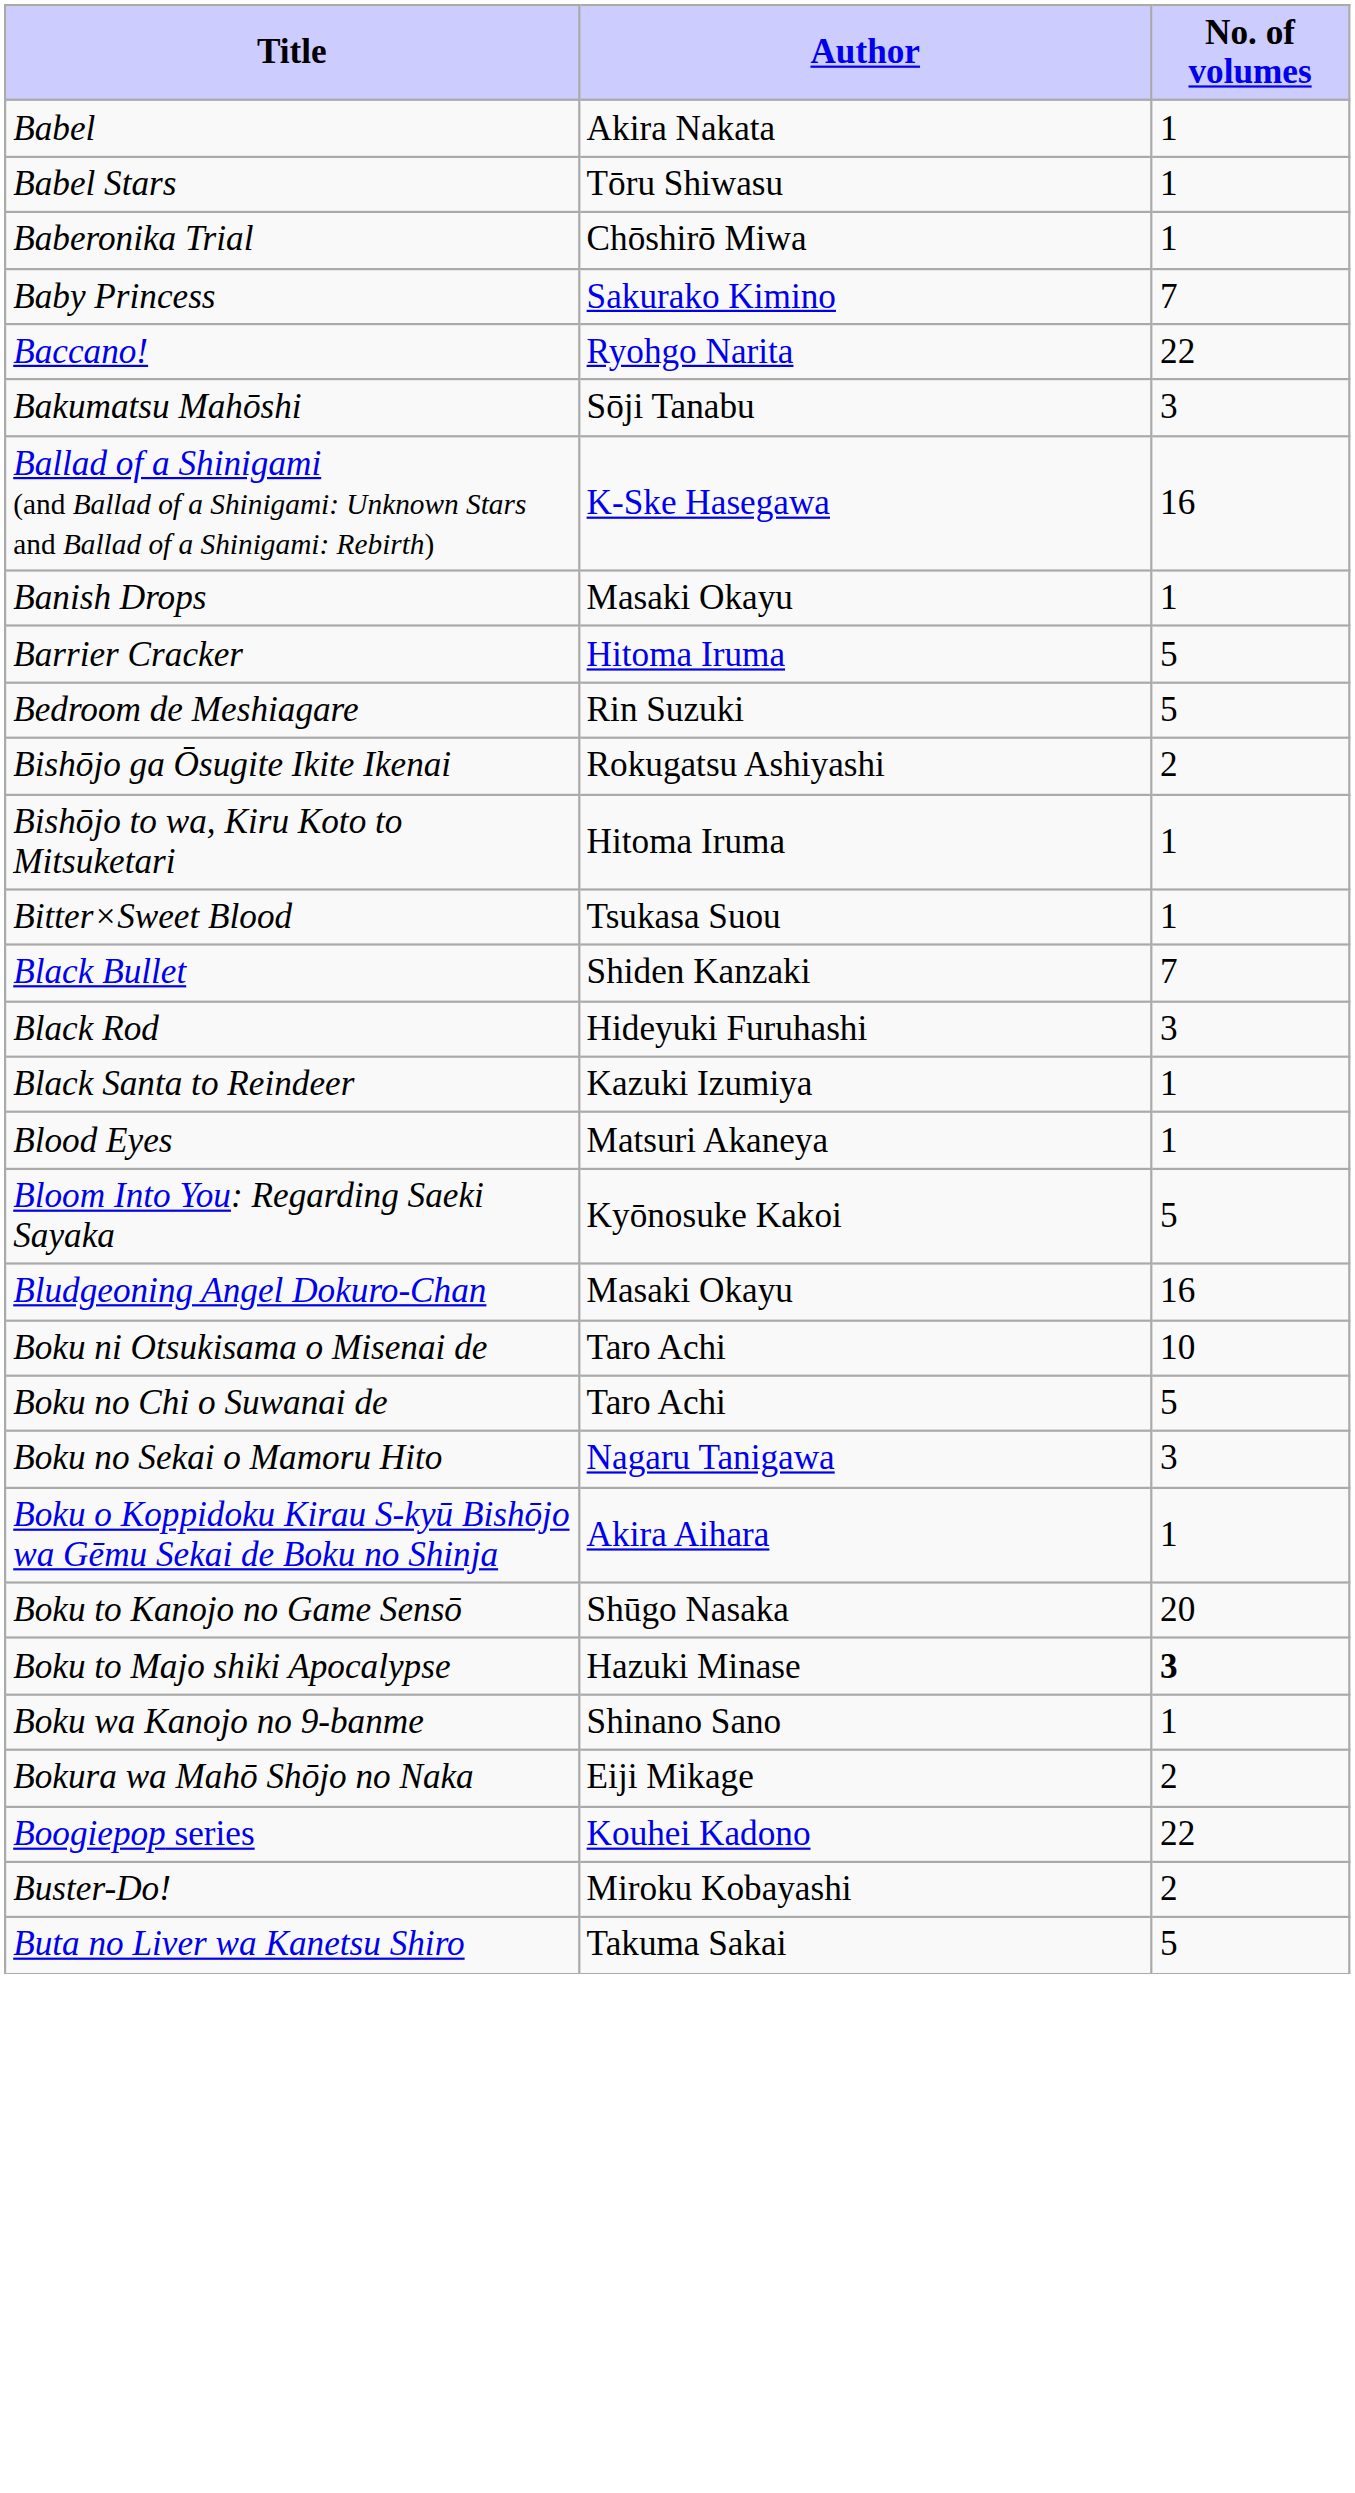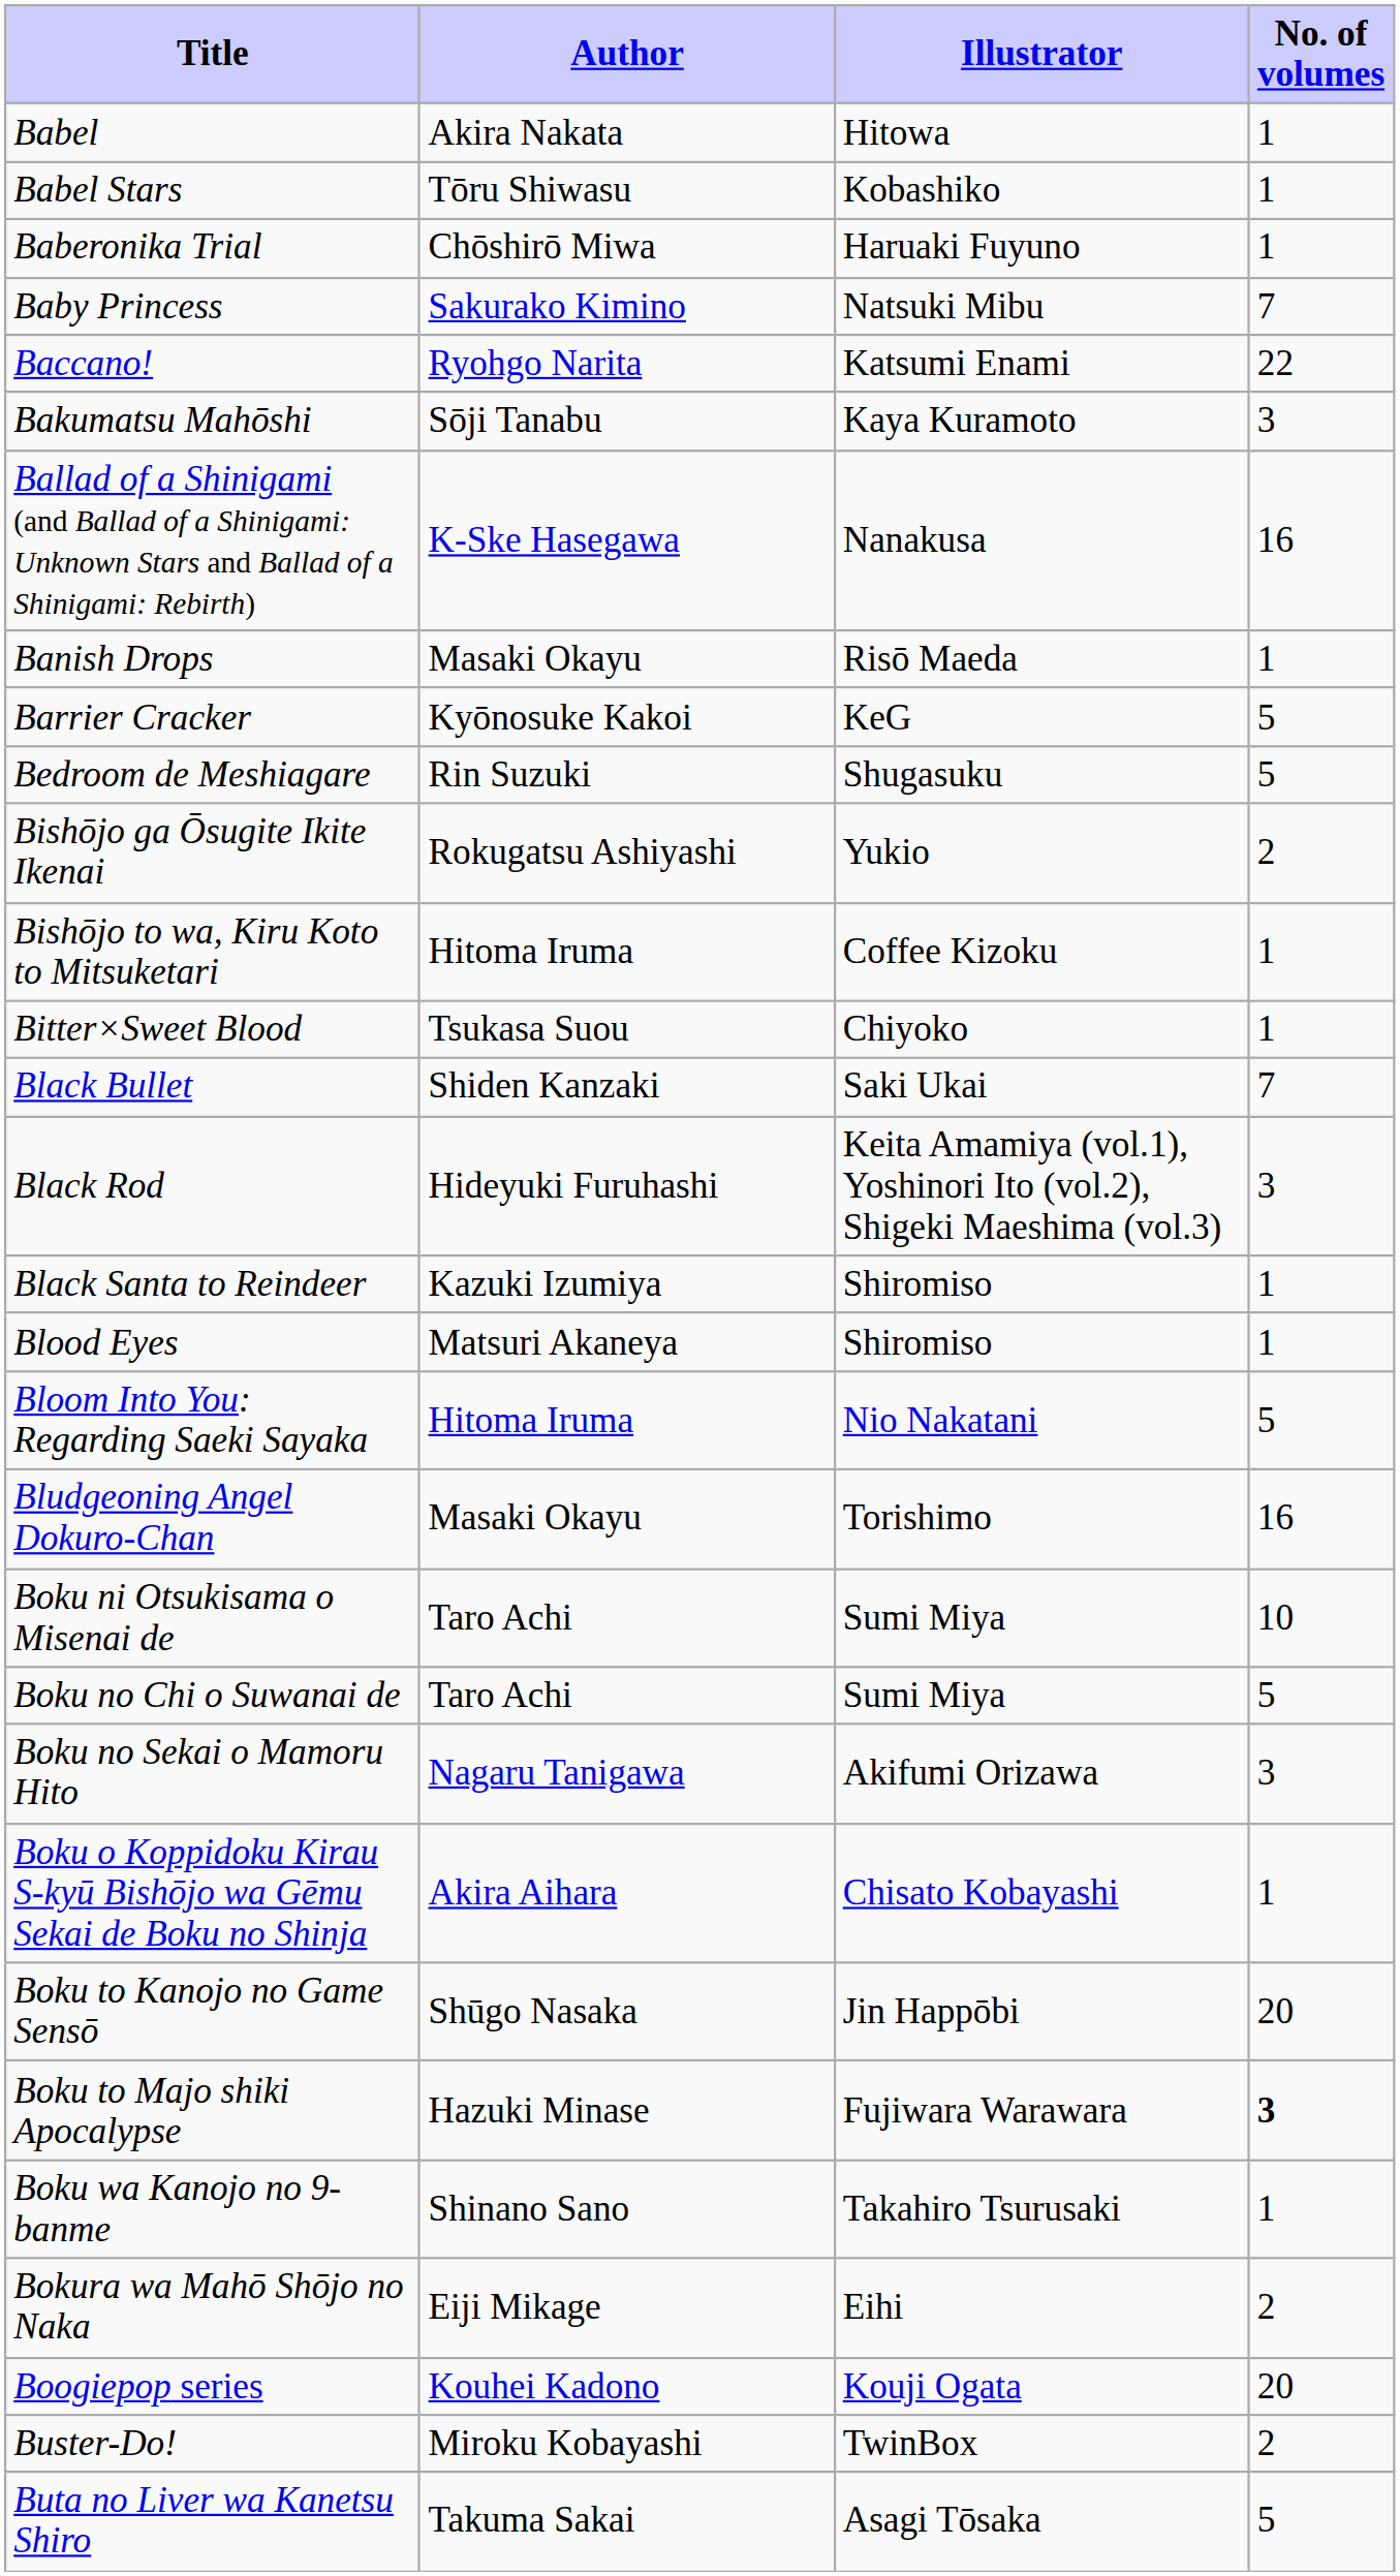+ column: Illustrator | Hitowa | Kobashiko | Haruaki Fuyuno | Natsuki Mibu | Katsumi Enami | Kaya Kuramoto | Nanakusa | Risō Maeda | KeG | Shugasuku | Yukio | Coffee Kizoku | Chiyoko | Saki Ukai | Keita Amamiya (vol.1), Yoshinori Ito (vol.2), Shigeki Maeshima (vol.3) | Shiromiso | Shiromiso | Nio Nakatani | Torishimo | Sumi Miya | Sumi Miya | Akifumi Orizawa | Chisato Kobayashi | Jin Happōbi | Fujiwara Warawara | Takahiro Tsurusaki | Eihi | Kouji Ogata | TwinBox | Asagi Tōsaka
Barrier Cracker | Author: Hitoma Iruma -> Kyōnosuke Kakoi
Bloom Into You: Regarding Saeki Sayaka | Author: Kyōnosuke Kakoi -> Hitoma Iruma
Boogiepop series | No. of volumes: 22 -> 20
